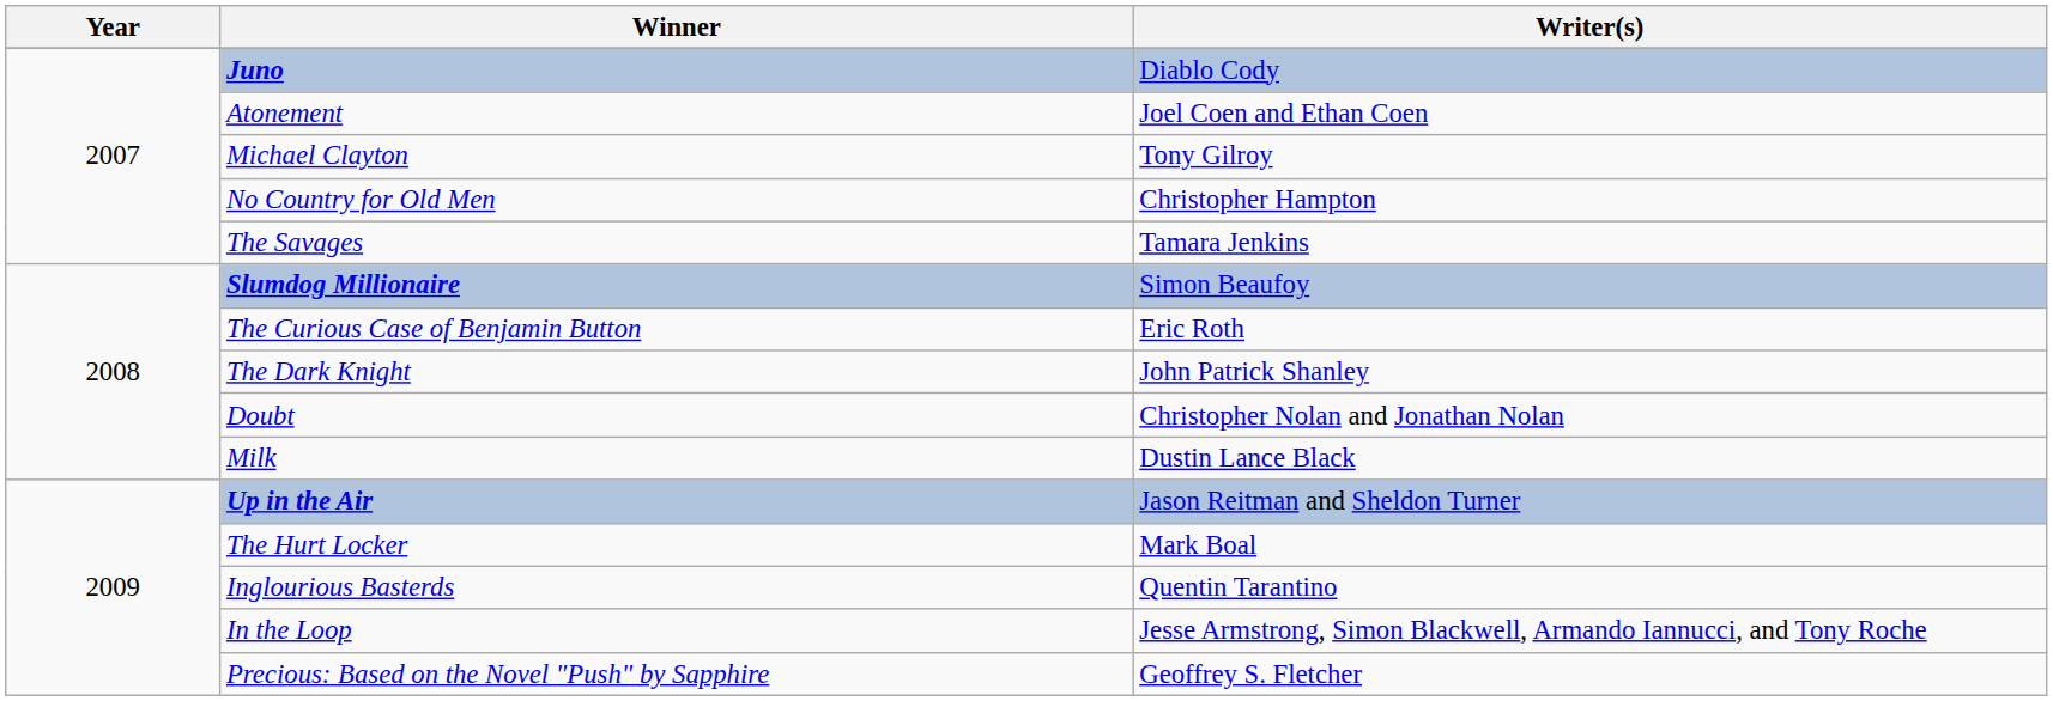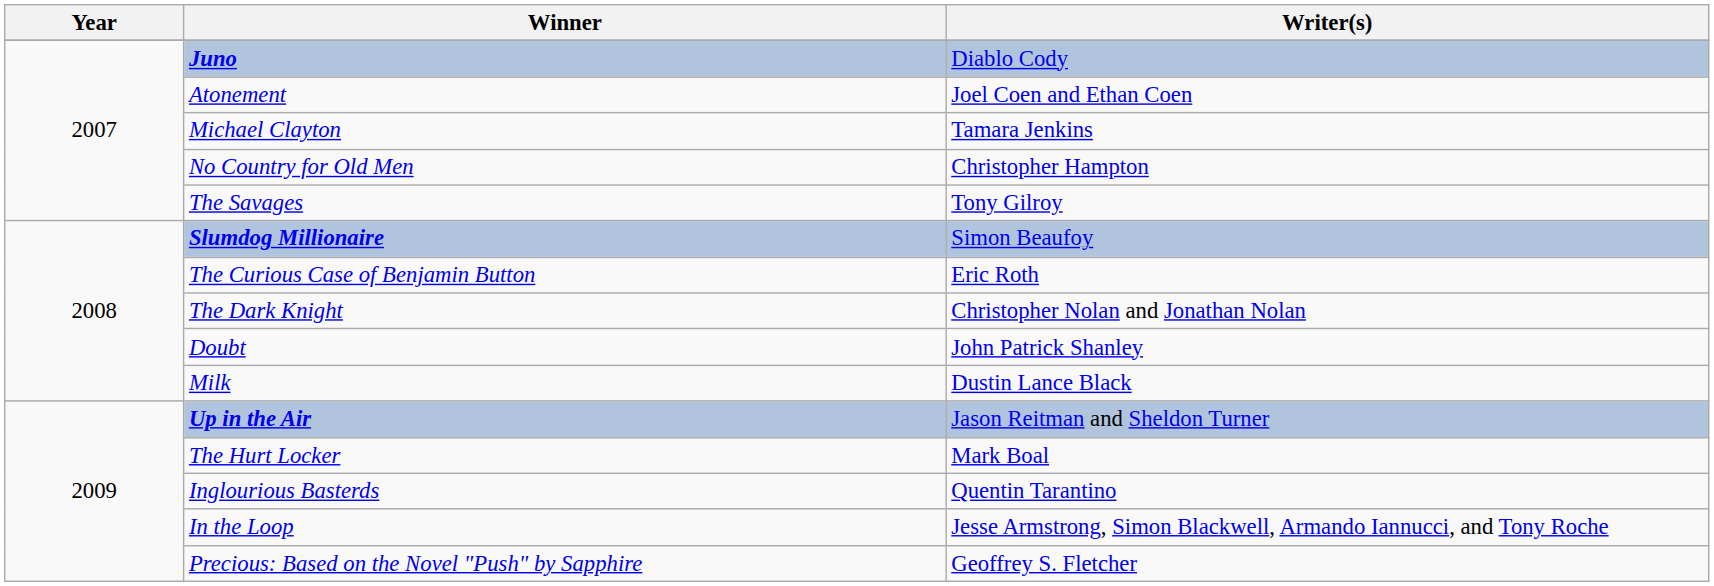Michael Clayton | Writer(s): Tony Gilroy -> Tamara Jenkins
The Savages | Writer(s): Tamara Jenkins -> Tony Gilroy
The Dark Knight | Writer(s): John Patrick Shanley -> Christopher Nolan and Jonathan Nolan
Doubt | Writer(s): Christopher Nolan and Jonathan Nolan -> John Patrick Shanley
